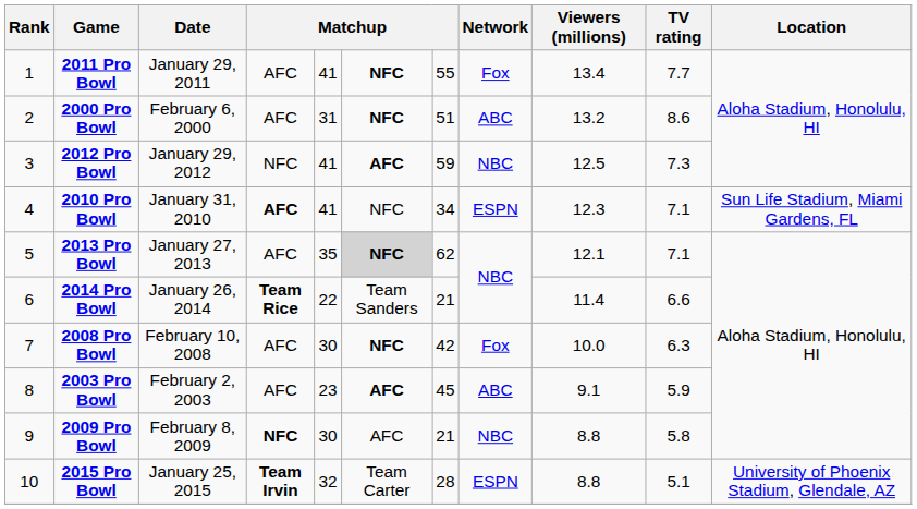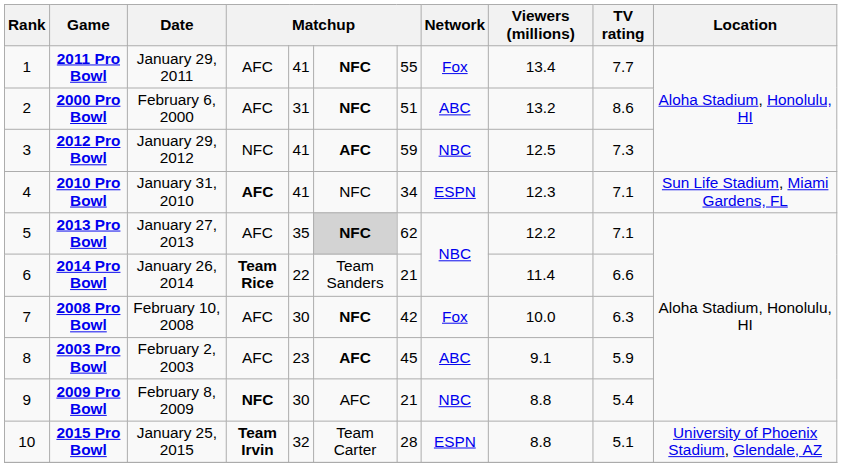2013 Pro Bowl | Viewers (millions): 12.1 -> 12.2
2009 Pro Bowl | TV rating: 5.8 -> 5.4
